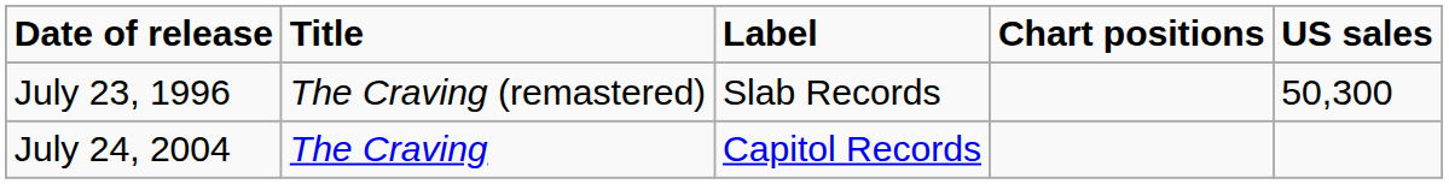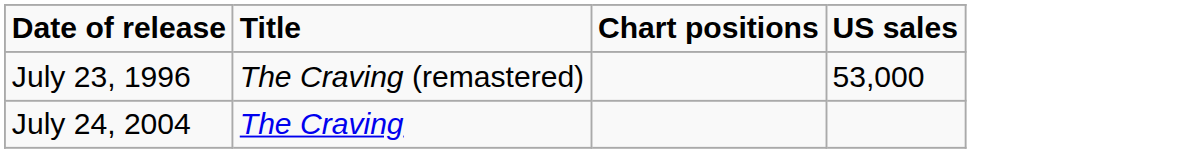- column: Label | Slab Records | Capitol Records
July 23, 1996 | US sales: 50,300 -> 53,000
